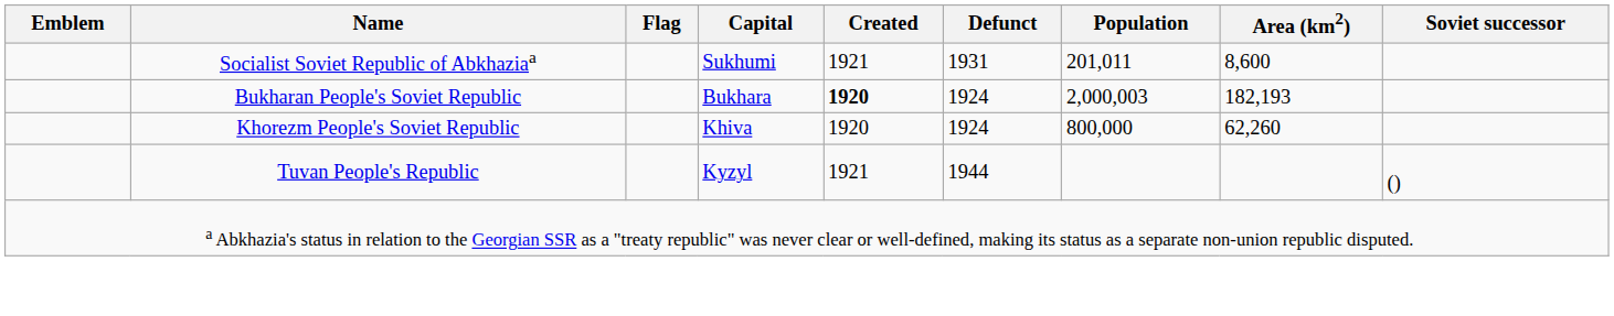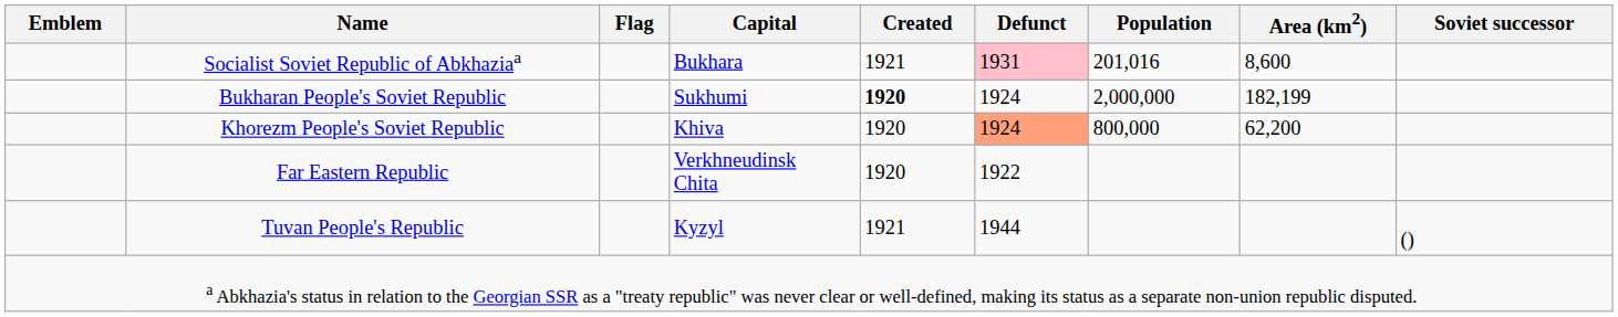Socialist Soviet Republic of Abkhaziaa | Capital: Sukhumi -> Bukhara
Socialist Soviet Republic of Abkhaziaa | Defunct: no background -> pink background
Socialist Soviet Republic of Abkhaziaa | Population: 201,011 -> 201,016
Bukharan People's Soviet Republic | Capital: Bukhara -> Sukhumi
Bukharan People's Soviet Republic | Population: 2,000,003 -> 2,000,000
Bukharan People's Soviet Republic | Area (km2): 182,193 -> 182,199
Khorezm People's Soviet Republic | Defunct: no background -> lightsalmon background
Khorezm People's Soviet Republic | Area (km2): 62,260 -> 62,200
+ row: Far Eastern Republic | Verkhneudinsk Chita | 1920 | 1922
